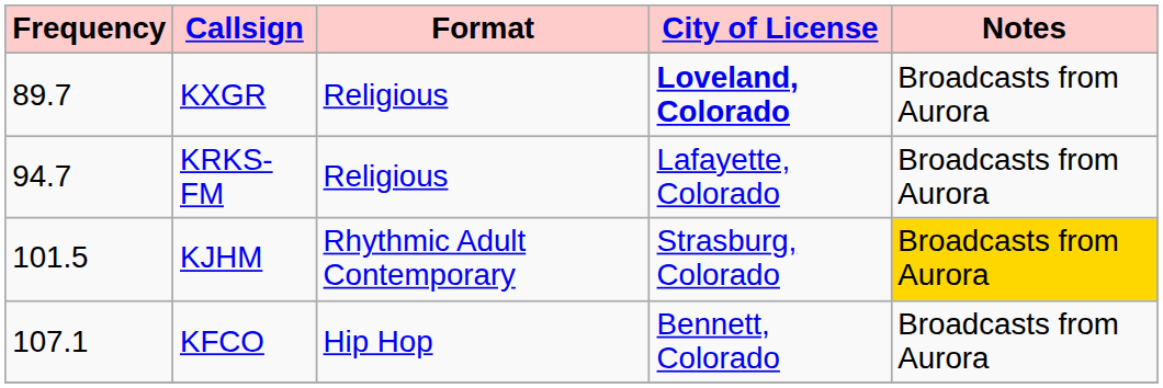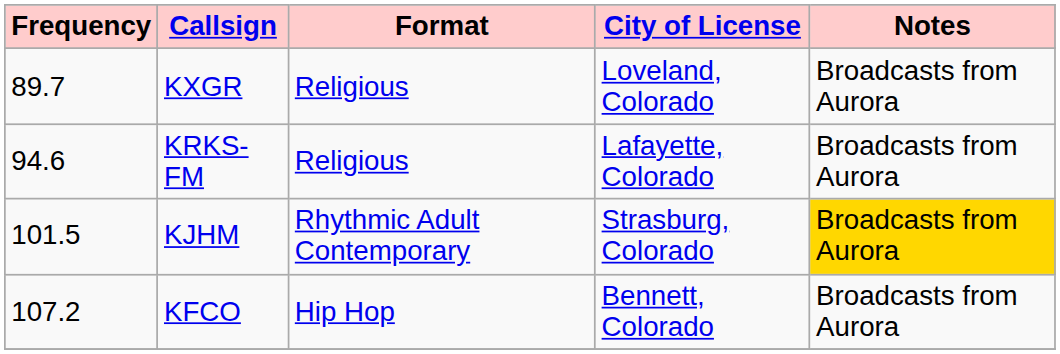KXGR | City of License: bold -> normal
KRKS-FM | Frequency: 94.7 -> 94.6
KFCO | Frequency: 107.1 -> 107.2
